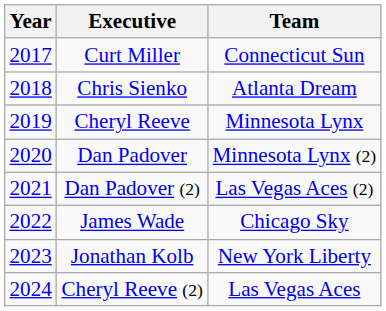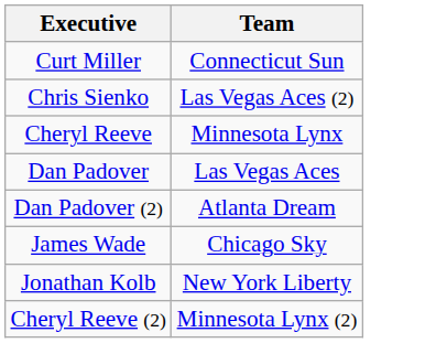- column: Year | 2017 | 2018 | 2019 | 2020 | 2021 | 2022 | 2023 | 2024
Chris Sienko | Team: Atlanta Dream -> Las Vegas Aces (2)
Dan Padover | Team: Minnesota Lynx (2) -> Las Vegas Aces
Dan Padover (2) | Team: Las Vegas Aces (2) -> Atlanta Dream
Cheryl Reeve (2) | Team: Las Vegas Aces -> Minnesota Lynx (2)
